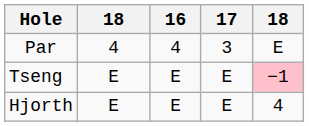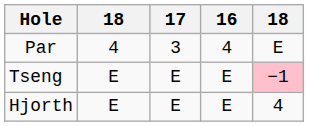columns swapped: 16 <-> 17
